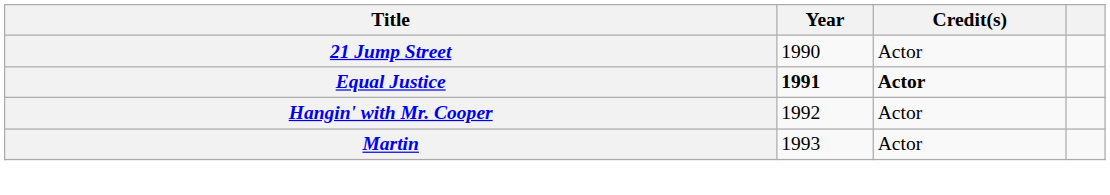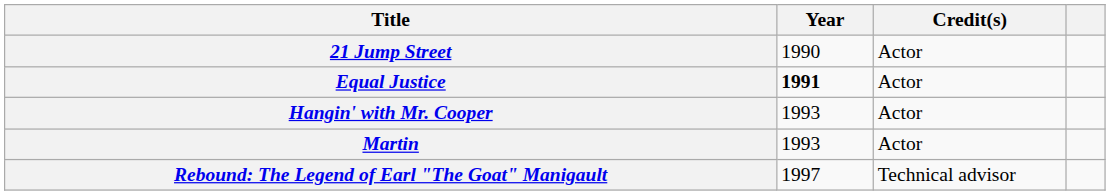Equal Justice | Credit(s): bold -> normal
Hangin' with Mr. Cooper | Year: 1992 -> 1993
+ row: Rebound: The Legend of Earl "The Goat" Manigault | 1997 | Technical advisor
